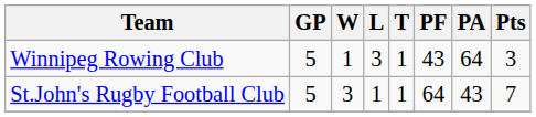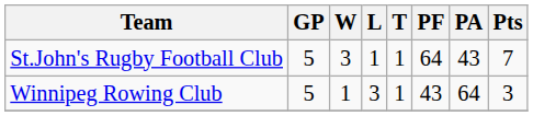rows swapped: St.John's Rugby Football Club <-> Winnipeg Rowing Club
